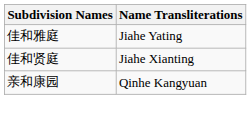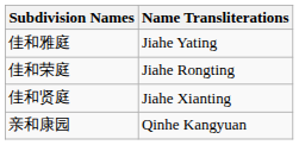+ row: 佳和荣庭 | Jiahe Rongting
